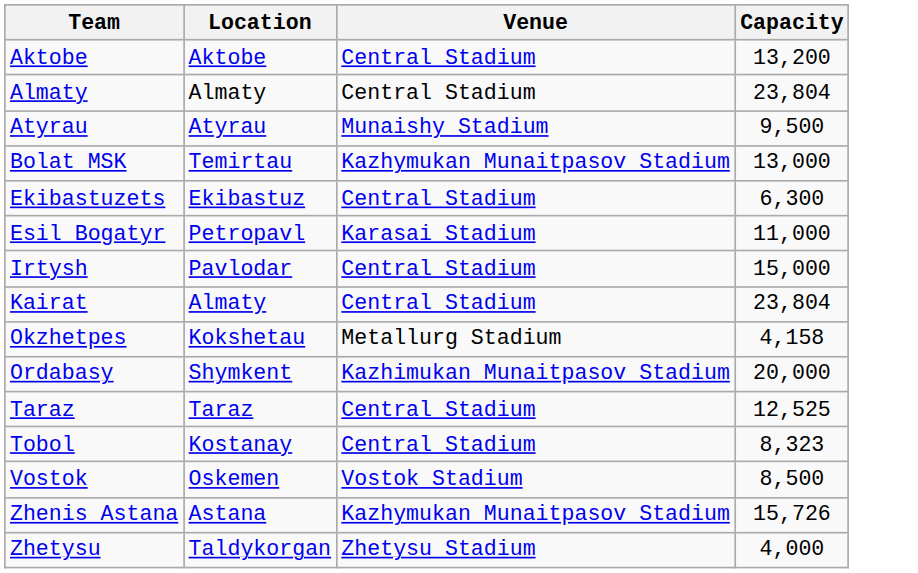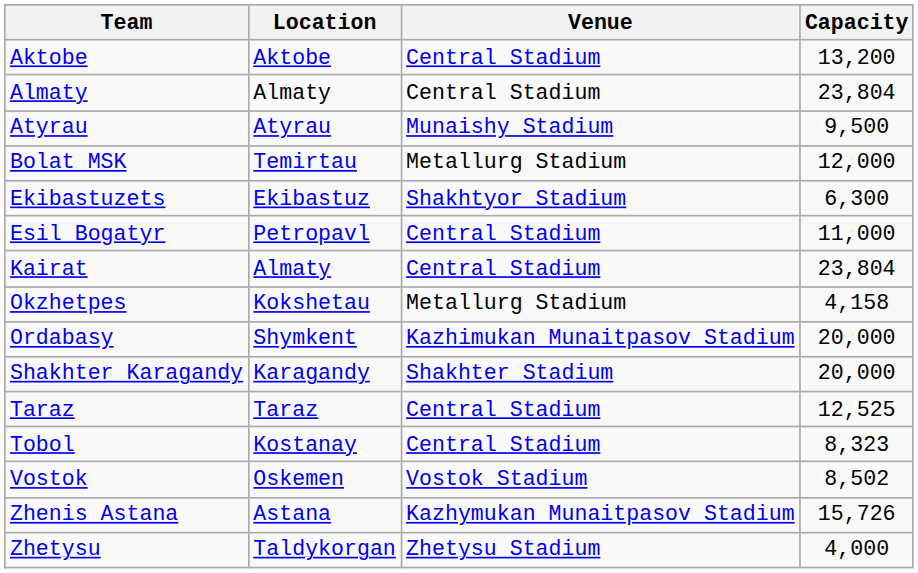Bolat MSK | Venue: Kazhymukan Munaitpasov Stadium -> Metallurg Stadium
Bolat MSK | Capacity: 13,000 -> 12,000
Ekibastuzets | Venue: Central Stadium -> Shakhtyor Stadium
Esil Bogatyr | Venue: Karasai Stadium -> Central Stadium
- row: Irtysh | Pavlodar | Central Stadium | 15,000
+ row: Shakhter Karagandy | Karagandy | Shakhter Stadium | 20,000
Vostok | Capacity: 8,500 -> 8,502
